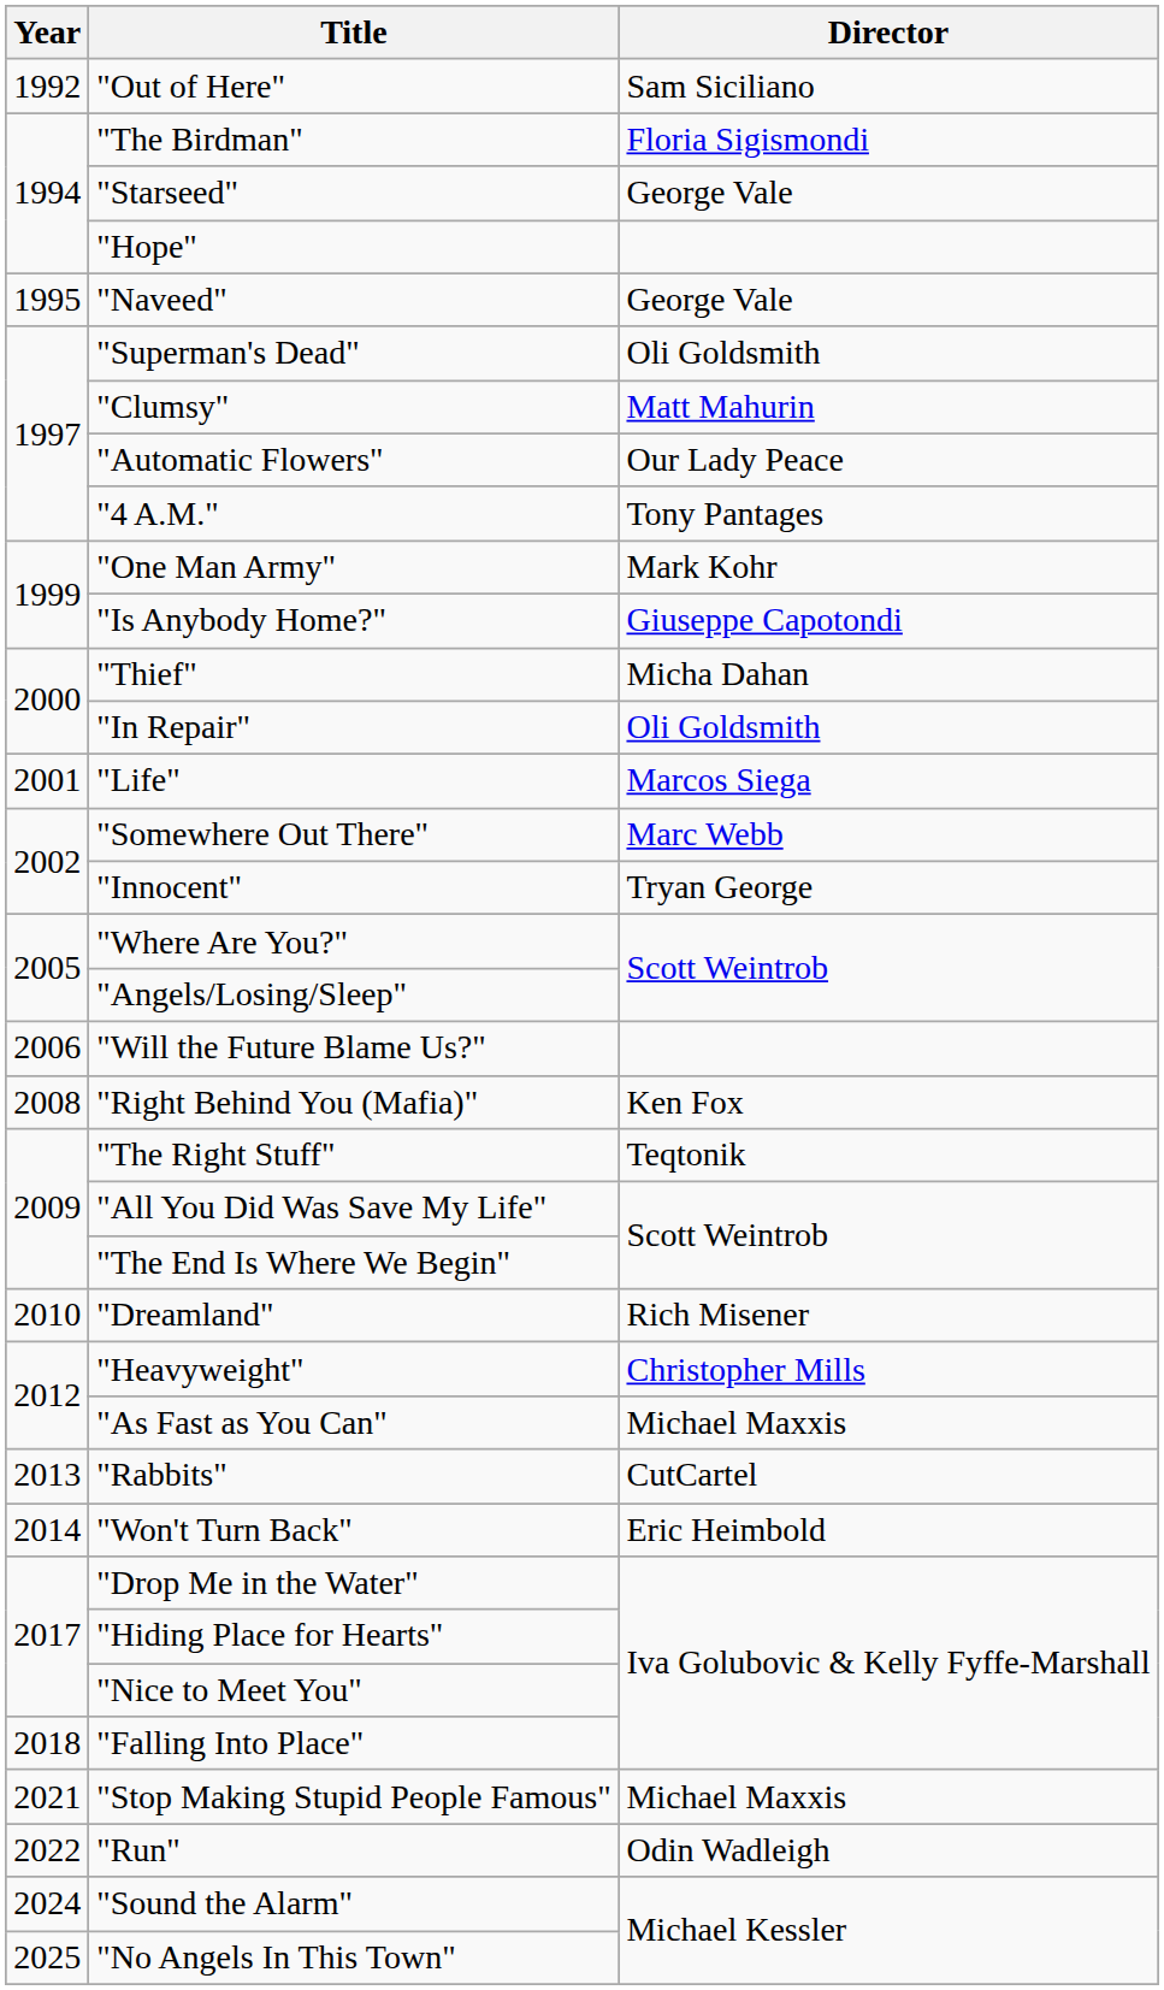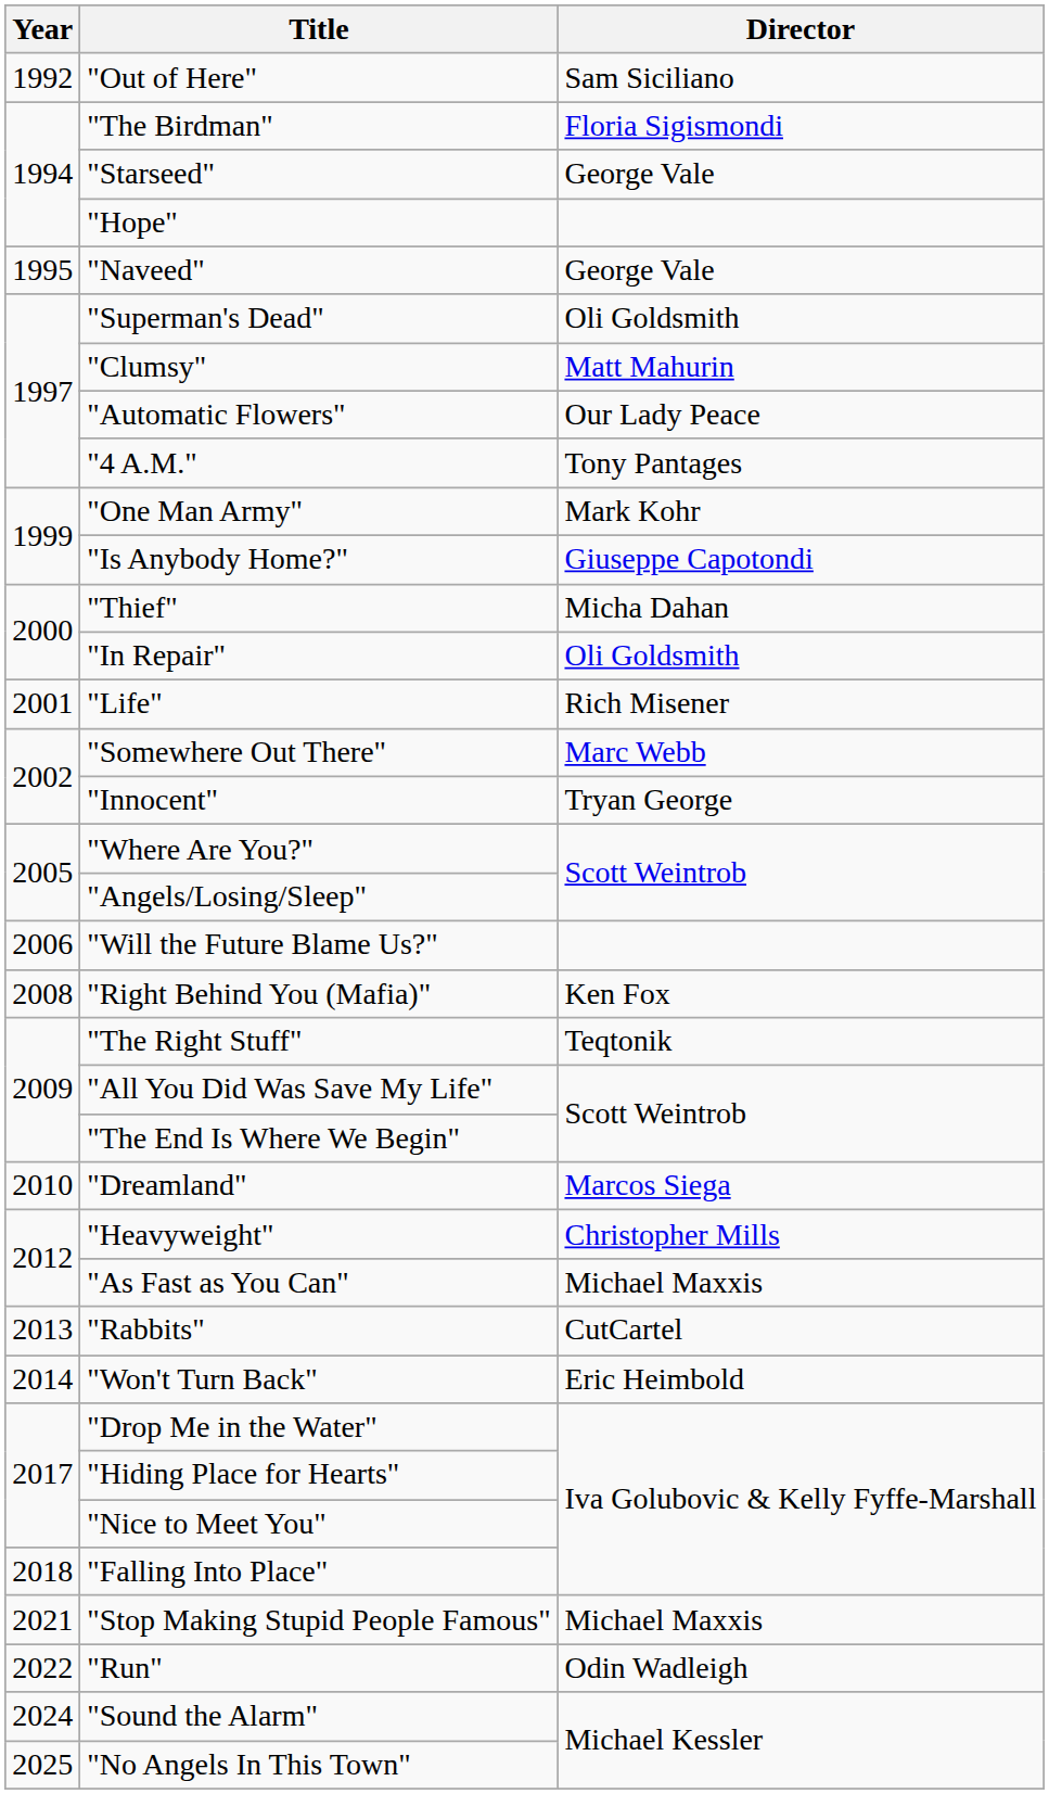"Life" | Director: Marcos Siega -> Rich Misener
"Dreamland" | Director: Rich Misener -> Marcos Siega
